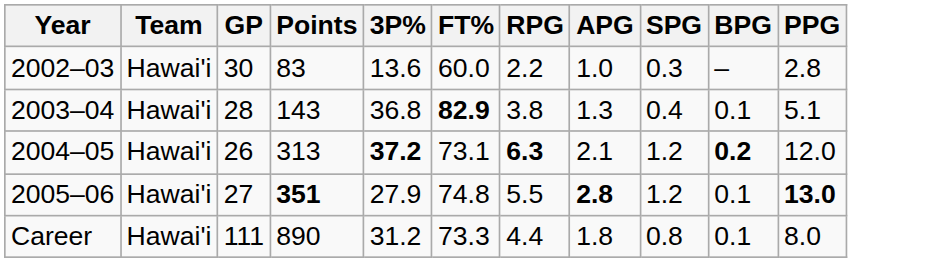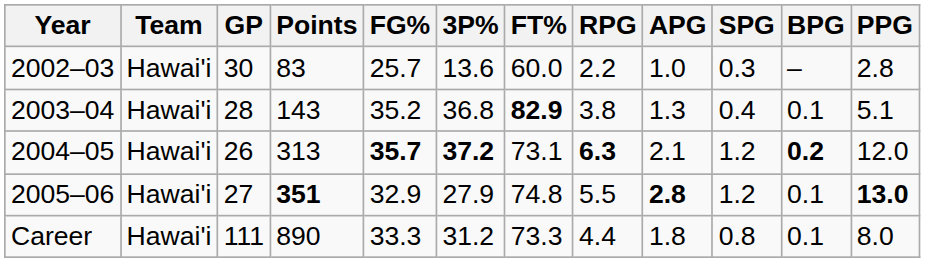+ column: FG% | 25.7 | 35.2 | 35.7 | 32.9 | 33.3
